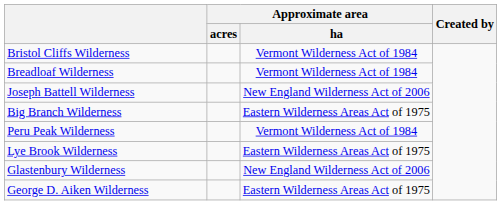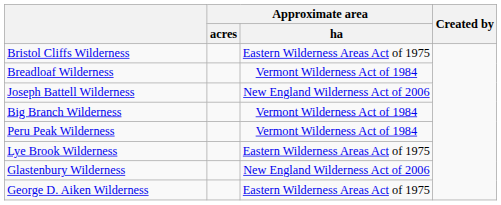Bristol Cliffs Wilderness | Approximate area / ha: Vermont Wilderness Act of 1984 -> Eastern Wilderness Areas Act of 1975
Big Branch Wilderness | Approximate area / ha: Eastern Wilderness Areas Act of 1975 -> Vermont Wilderness Act of 1984
